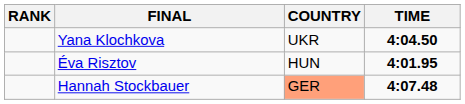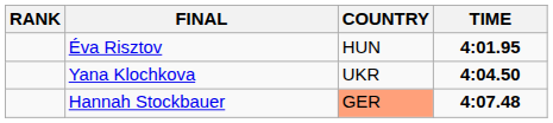rows swapped: Éva Risztov <-> Yana Klochkova
